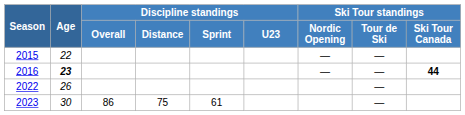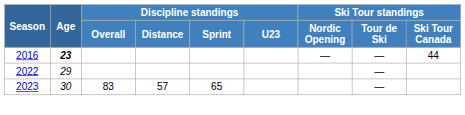- row: 2015 | 22 | — | —
2016 | Ski Tour standings / Ski Tour Canada: bold -> normal
2022 | Age: 26 -> 29
2023 | Discipline standings / Overall: 86 -> 83
2023 | Discipline standings / Distance: 75 -> 57
2023 | Discipline standings / Sprint: 61 -> 65
